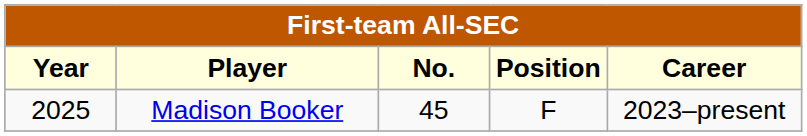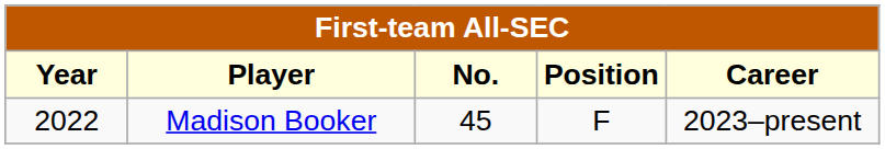Madison Booker | Year: 2025 -> 2022
